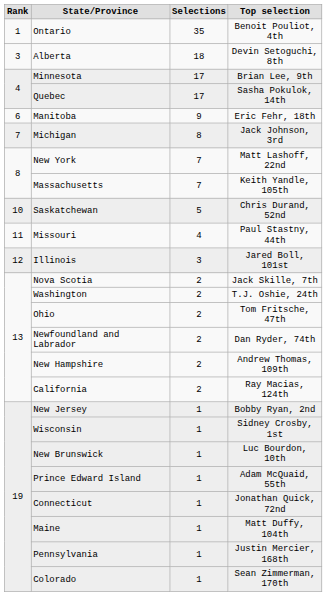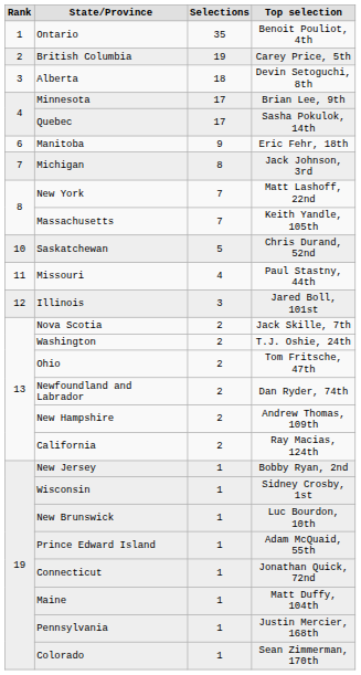+ row: 2 | British Columbia | 19 | Carey Price, 5th
